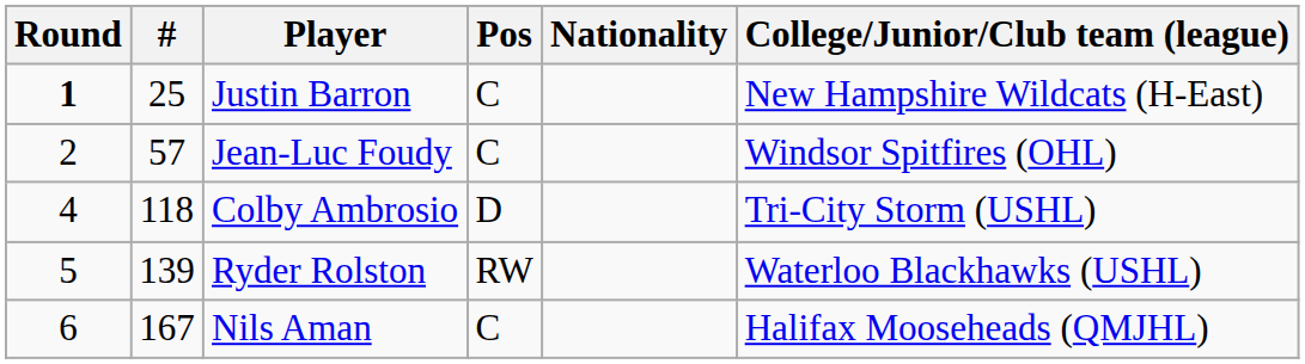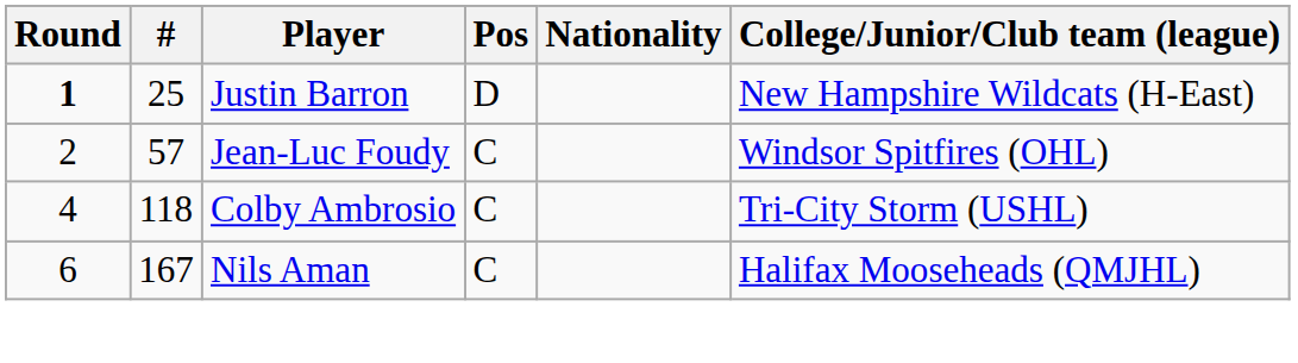Justin Barron | Pos: C -> D
Colby Ambrosio | Pos: D -> C
- row: 5 | 139 | Ryder Rolston | RW | Waterloo Blackhawks (USHL)
